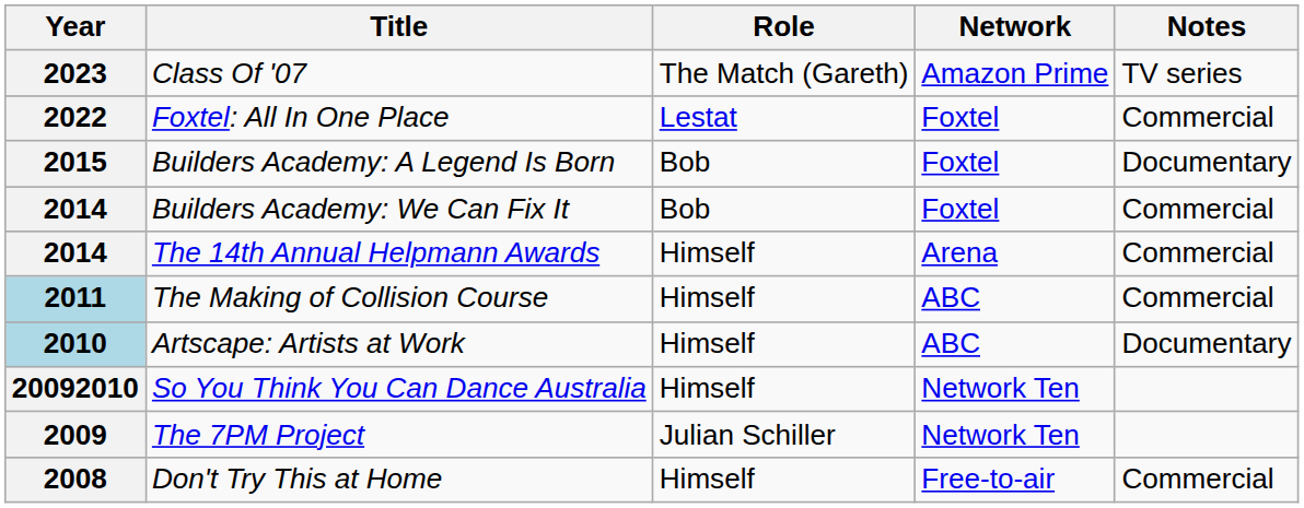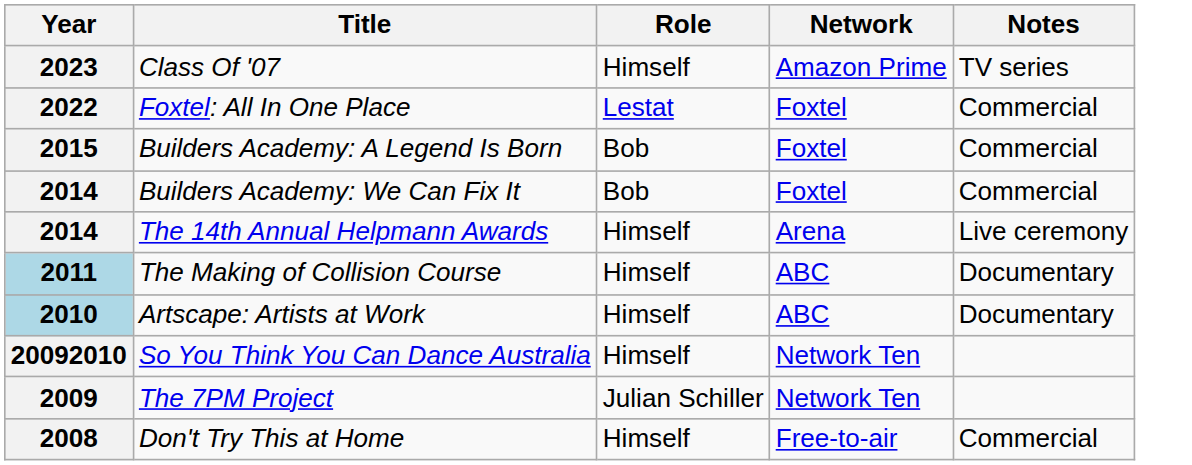2023 | Role: The Match (Gareth) -> Himself
2015 | Notes: Documentary -> Commercial
2014 / The 14th Annual Helpmann Awards | Notes: Commercial -> Live ceremony
2011 | Notes: Commercial -> Documentary
